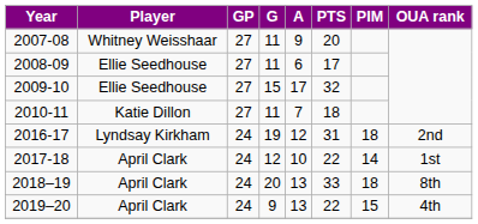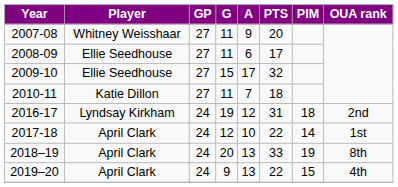2018–19 | PIM: 18 -> 19
